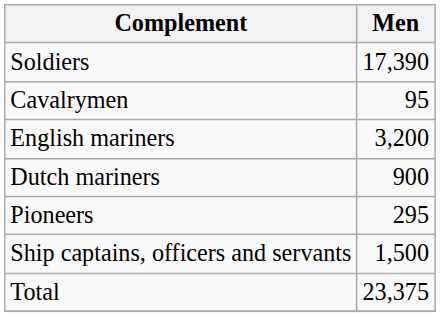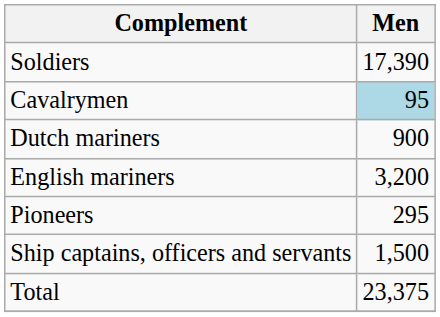Cavalrymen | Men: no background -> lightblue background
rows swapped: English mariners <-> Dutch mariners
